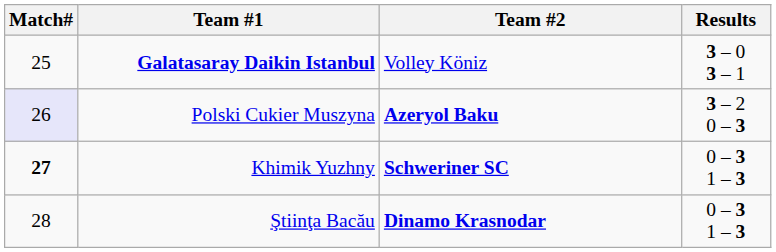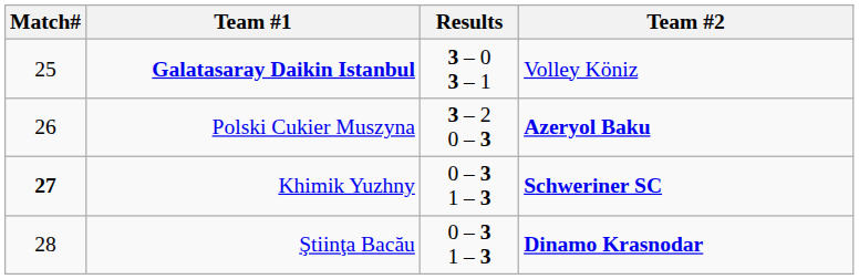columns swapped: Results <-> Team #2
Polski Cukier Muszyna | Match#: lavender background -> no background
